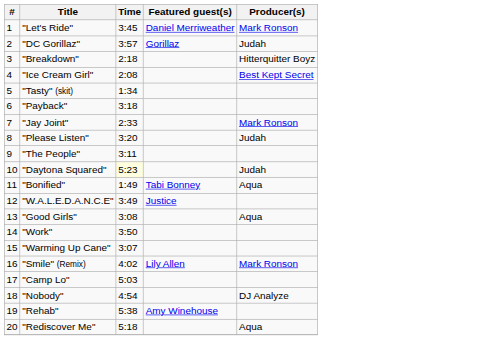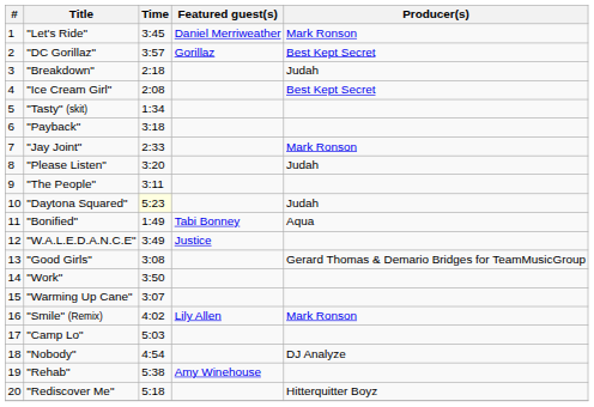"DC Gorillaz" | Producer(s): Judah -> Best Kept Secret
"Breakdown" | Producer(s): Hitterquitter Boyz -> Judah
"Good Girls" | Producer(s): Aqua -> Gerard Thomas & Demario Bridges for TeamMusicGroup
"Rediscover Me" | Producer(s): Aqua -> Hitterquitter Boyz
